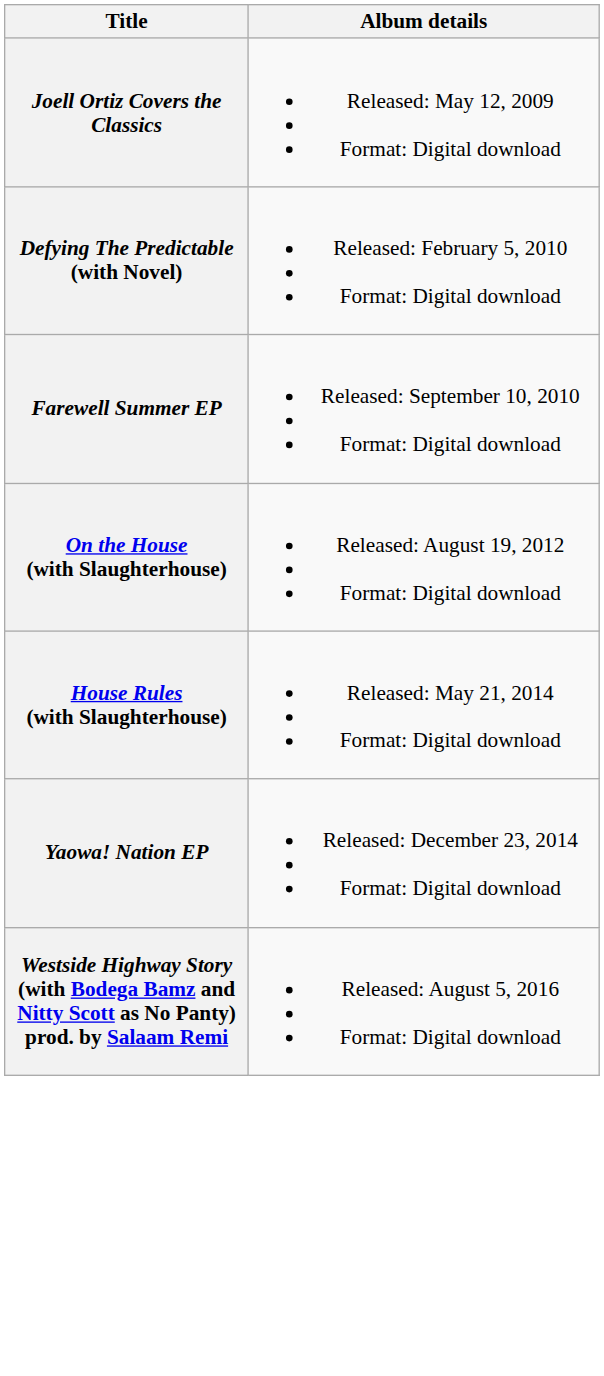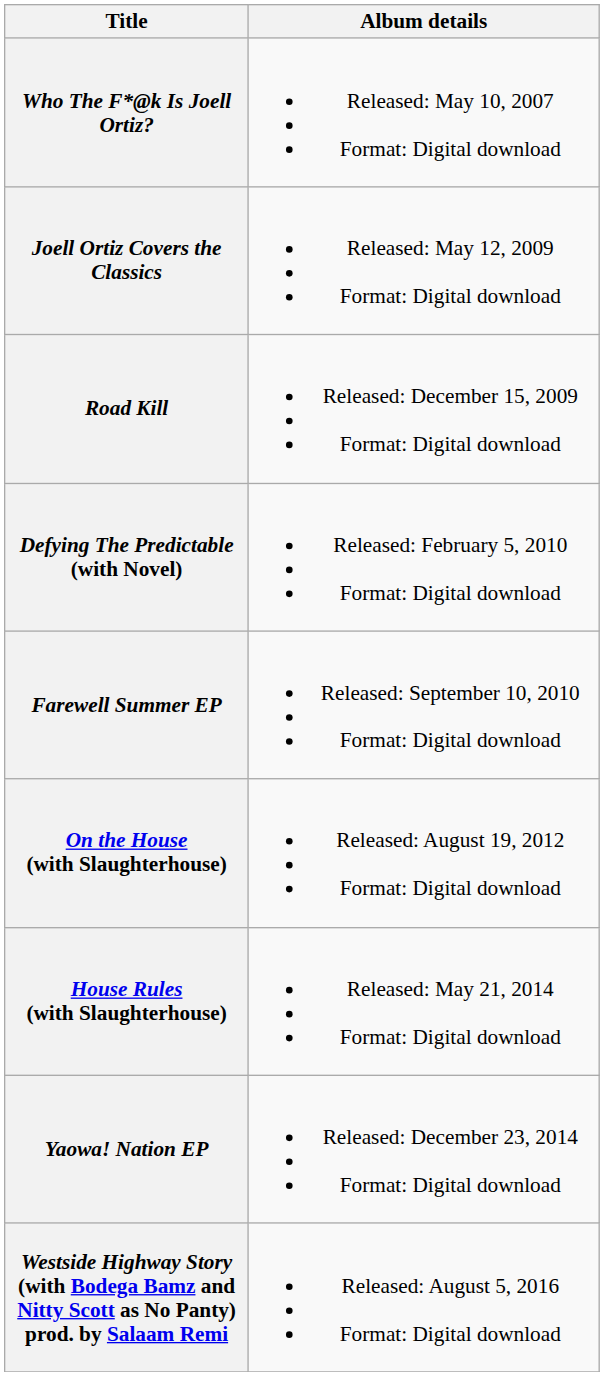+ row: Who The F*@k Is Joell Ortiz? | Released: May 10, 2007 Format: Digital download
+ row: Road Kill | Released: December 15, 2009 Format: Digital download
